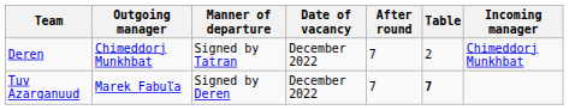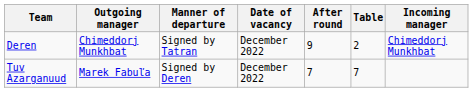Deren | After round: 7 -> 9
Tuv Azarganuud | Table: bold -> normal
